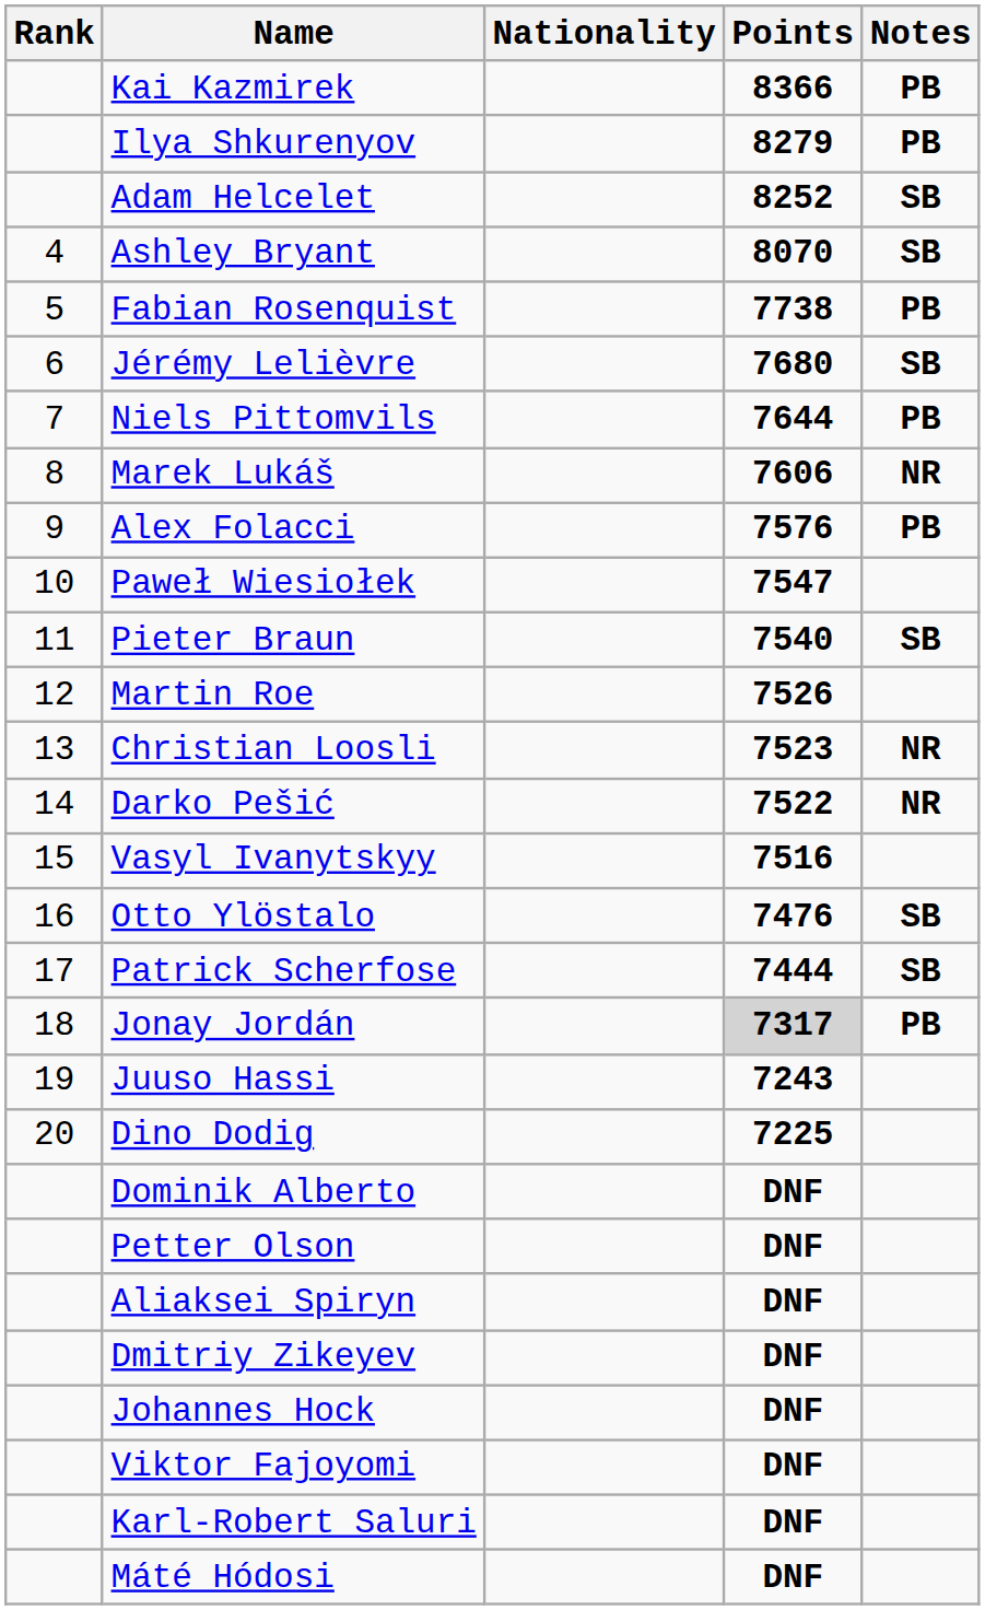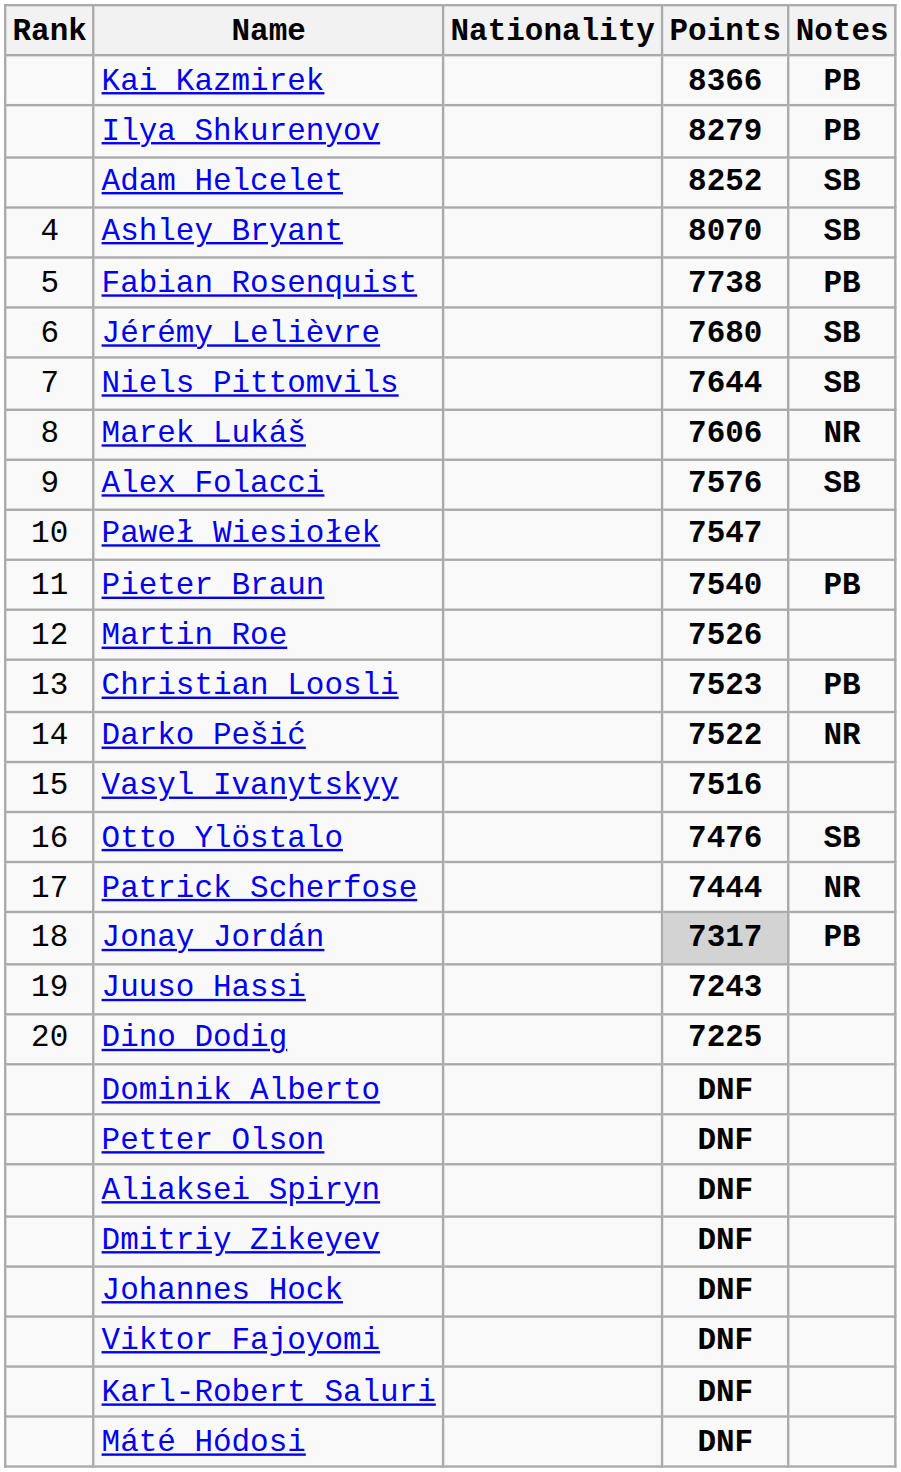Niels Pittomvils | Notes: PB -> SB
Alex Folacci | Notes: PB -> SB
Pieter Braun | Notes: SB -> PB
Christian Loosli | Notes: NR -> PB
Patrick Scherfose | Notes: SB -> NR
